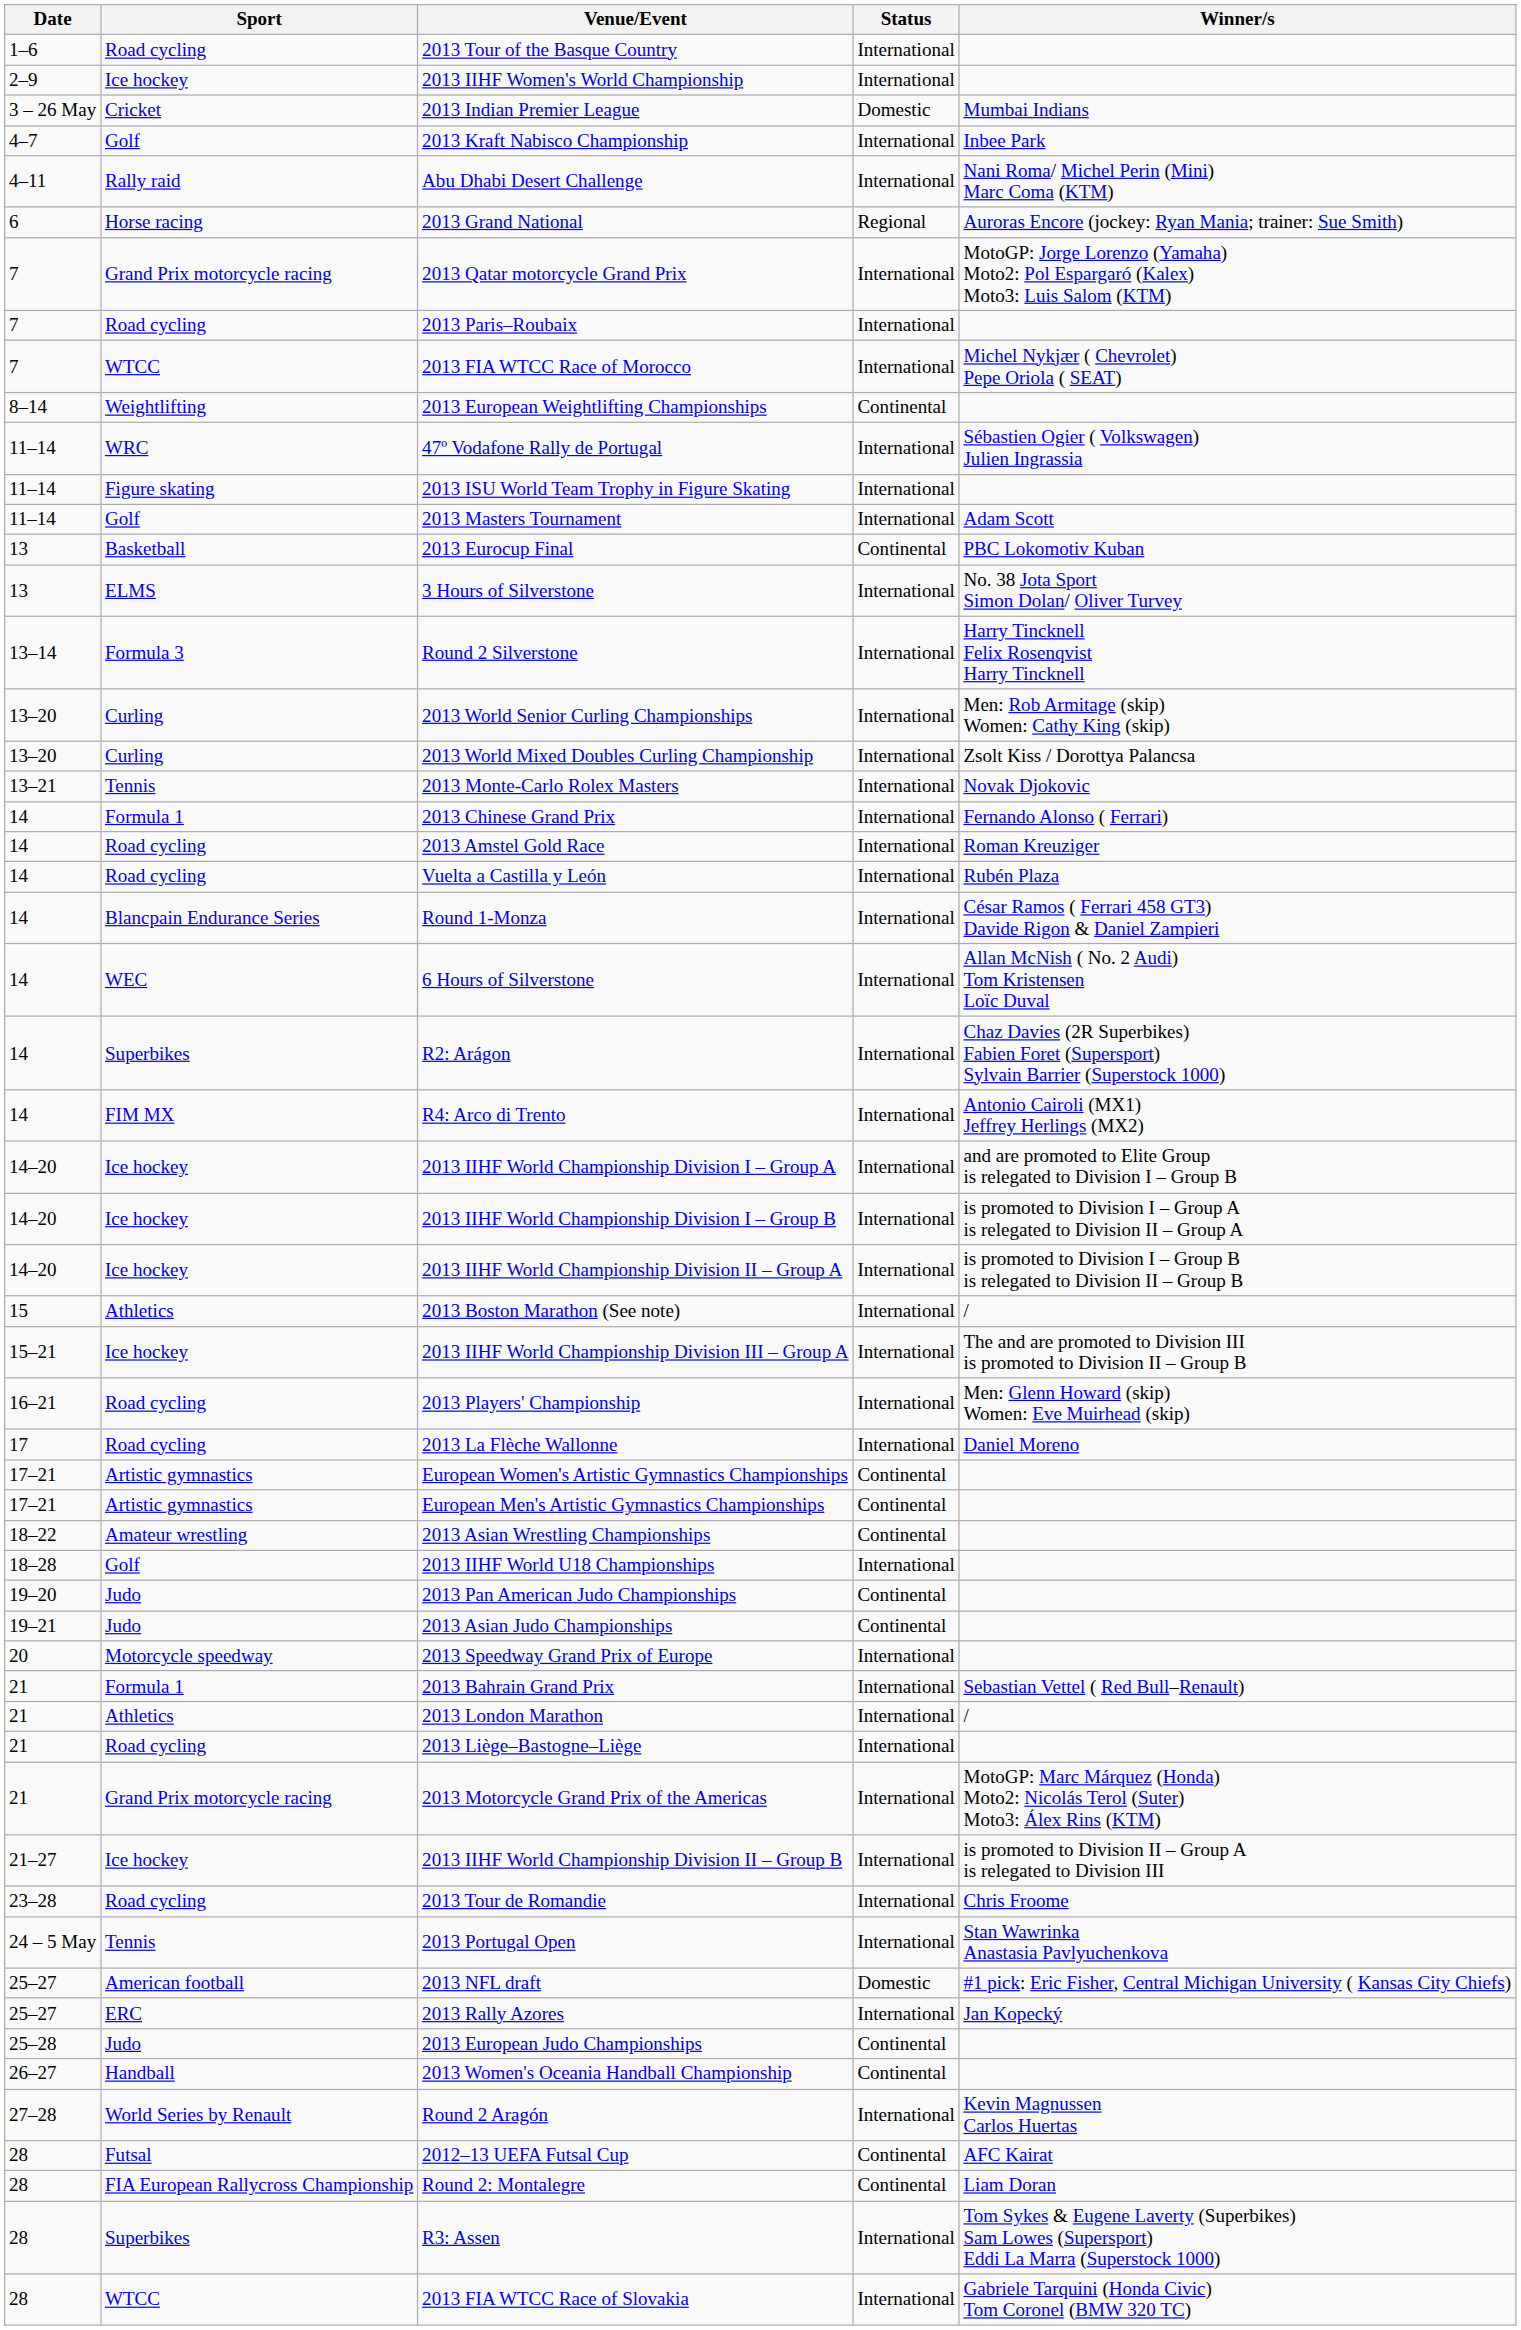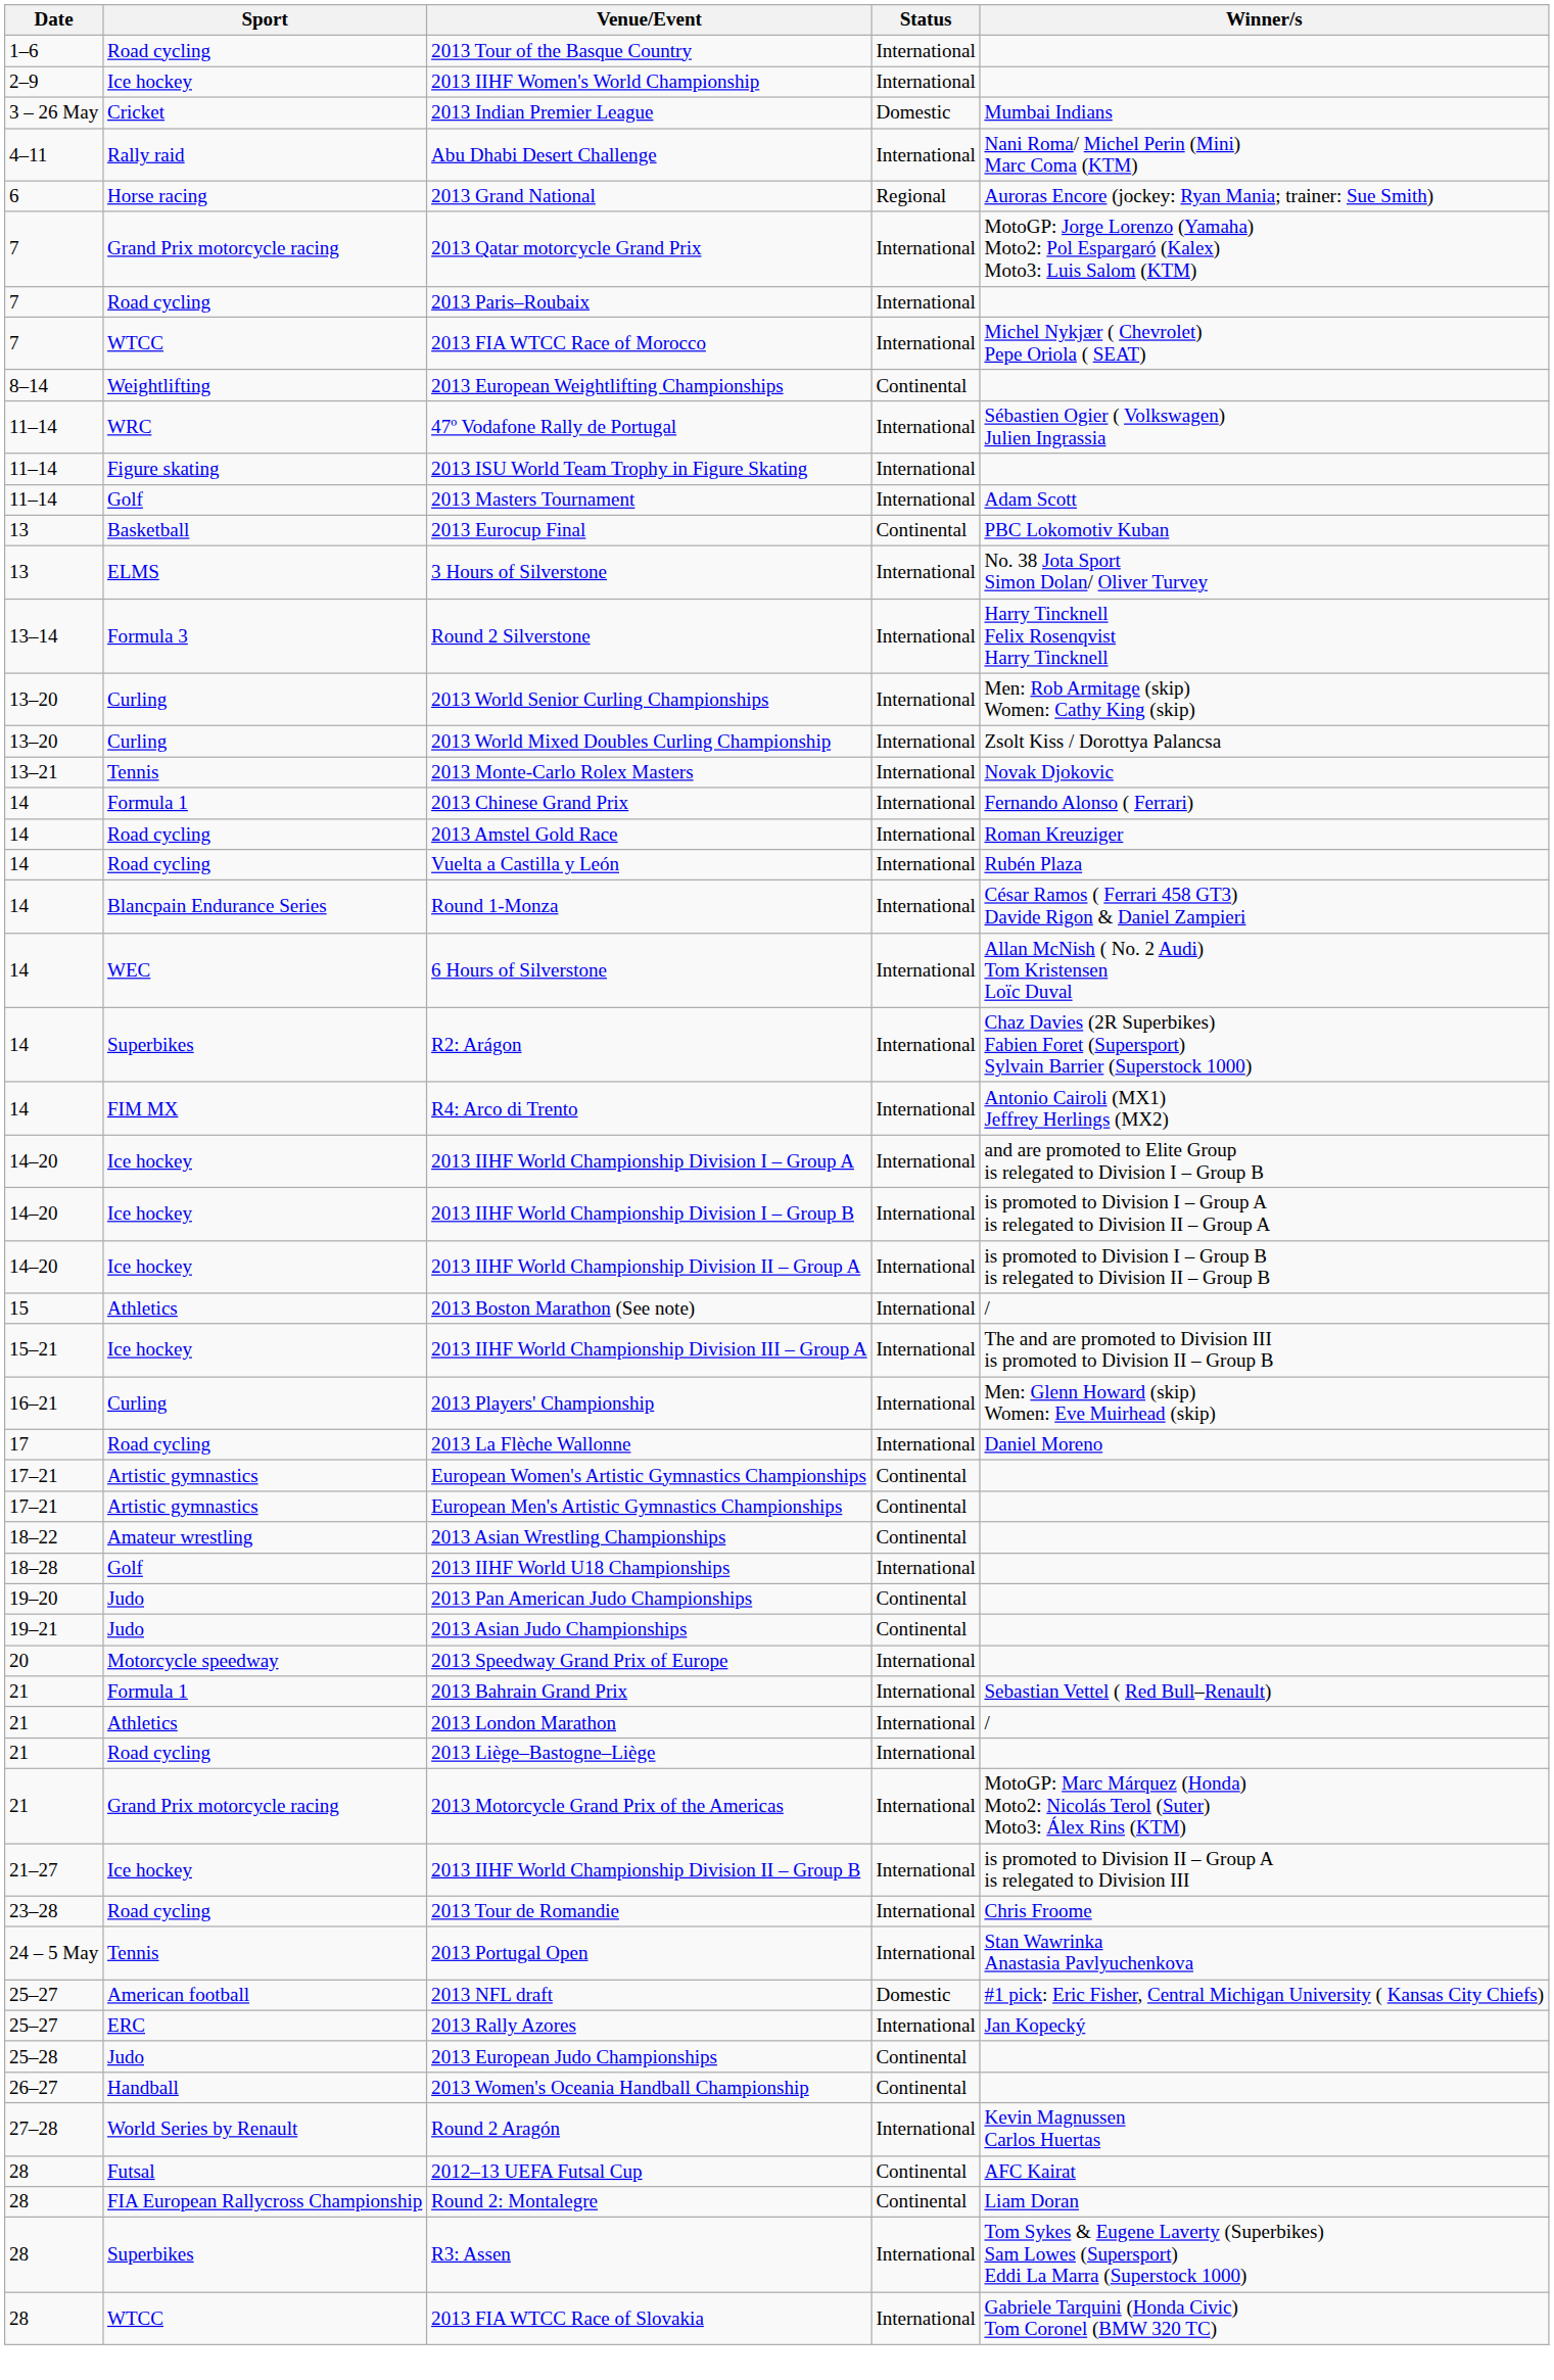- row: 4–7 | Golf | 2013 Kraft Nabisco Championship | International | Inbee Park
2013 Players' Championship | Sport: Road cycling -> Curling
